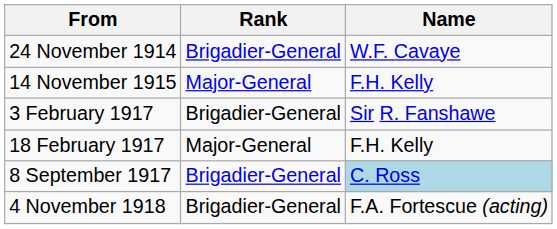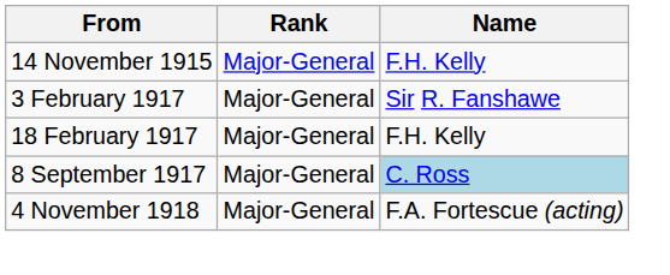- row: 24 November 1914 | Brigadier-General | W.F. Cavaye
3 February 1917 | Rank: Brigadier-General -> Major-General
8 September 1917 | Rank: Brigadier-General -> Major-General
4 November 1918 | Rank: Brigadier-General -> Major-General
